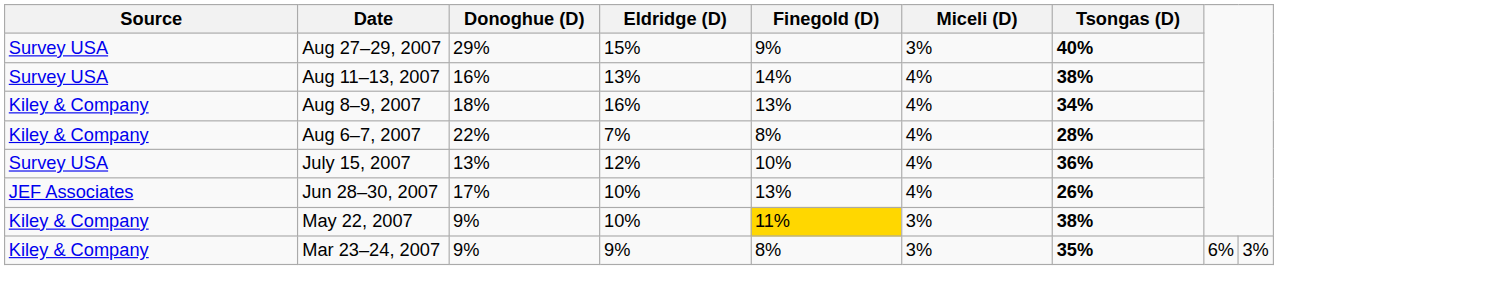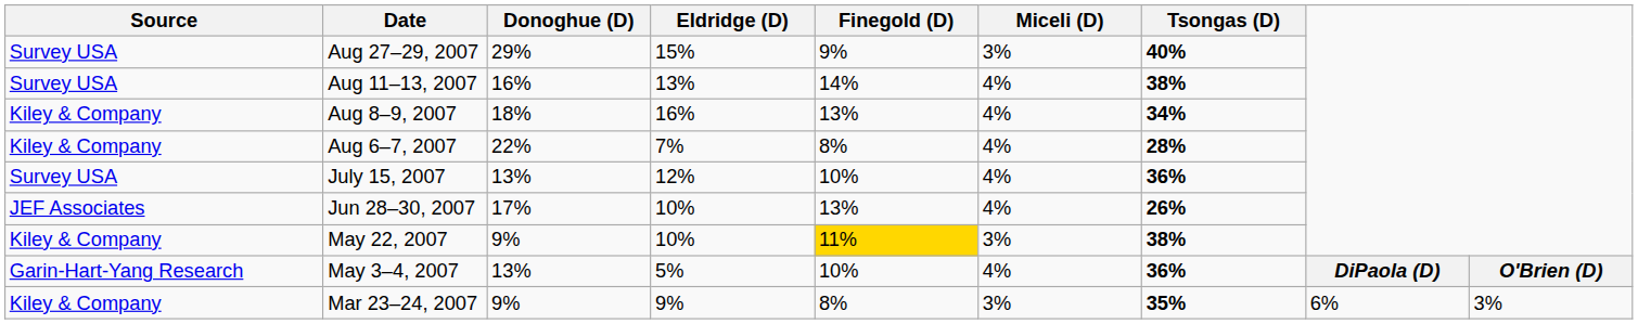+ row: Garin-Hart-Yang Research | May 3–4, 2007 | 13% | 5% | 10% | 4% | 36% | DiPaola (D) | O'Brien (D)
